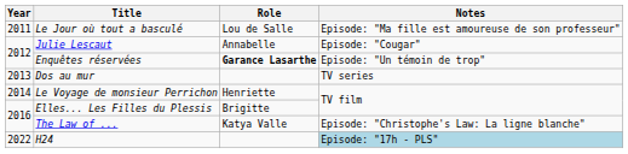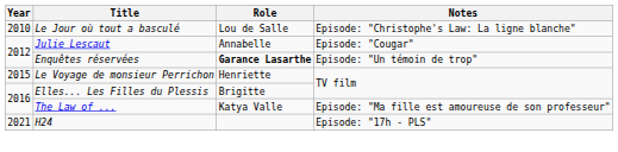Le Jour où tout a basculé | Year: 2011 -> 2010
Le Jour où tout a basculé | Notes: Episode: "Ma fille est amoureuse de son professeur" -> Episode: "Christophe's Law: La ligne blanche"
- row: 2013 | Dos au mur | TV series
Le Voyage de monsieur Perrichon | Year: 2014 -> 2015
The Law of ... | Notes: Episode: "Christophe's Law: La ligne blanche" -> Episode: "Ma fille est amoureuse de son professeur"
H24 | Year: 2022 -> 2021
H24 | Notes: lightblue background -> no background
